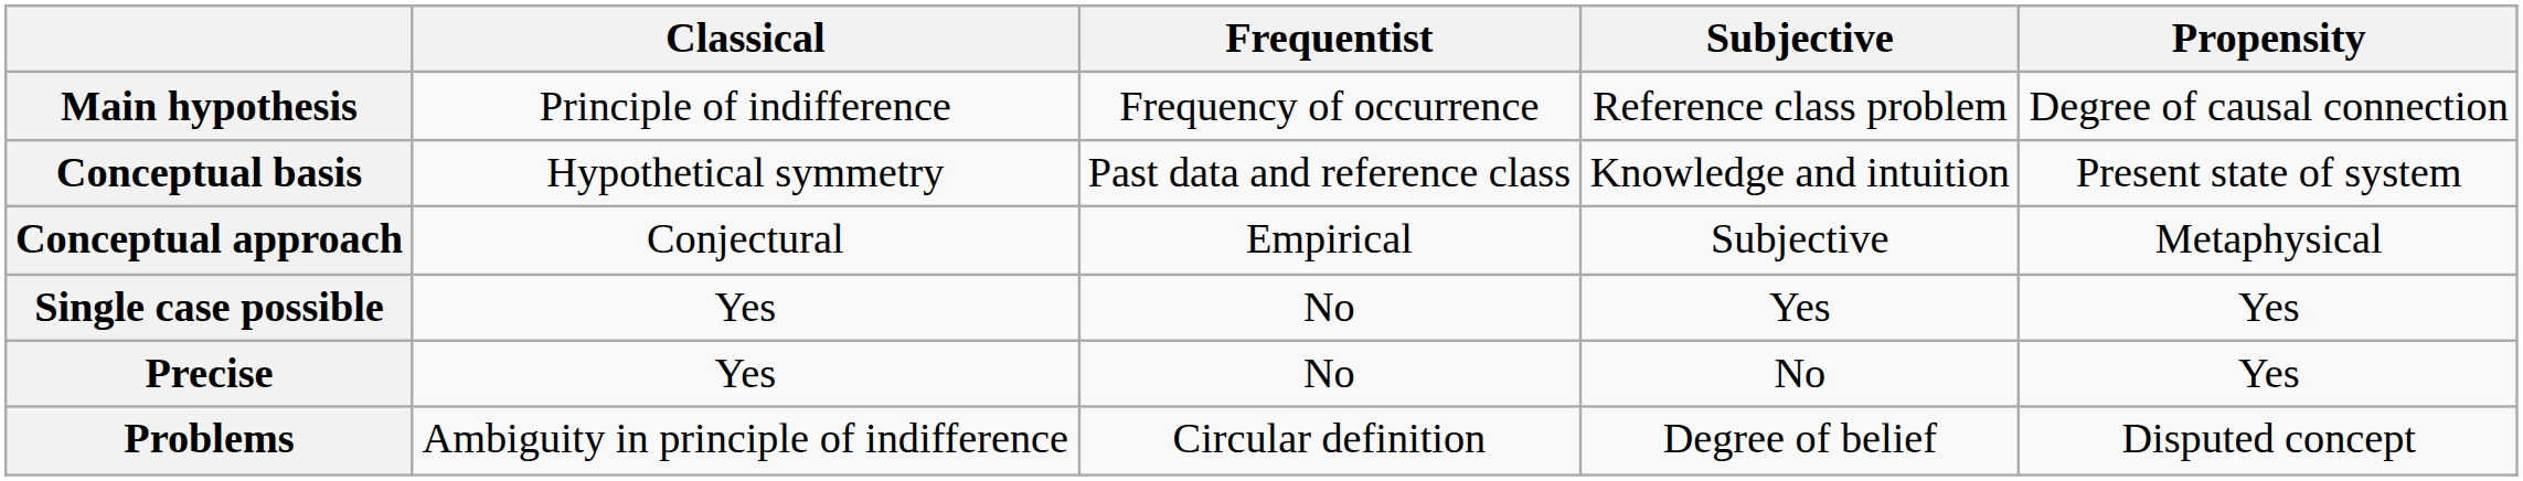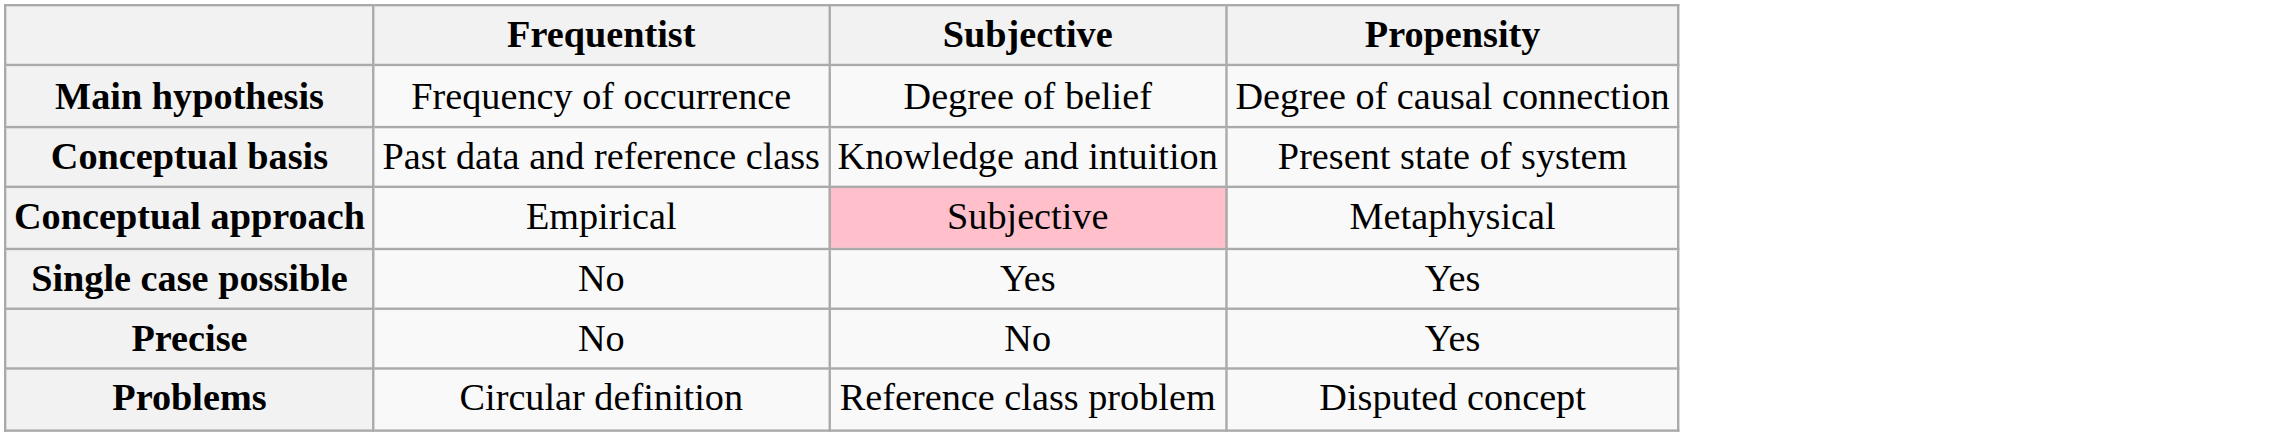- column: Classical | Principle of indifference | Hypothetical symmetry | Conjectural | Yes | Yes | Ambiguity in principle of indifference
Main hypothesis | Subjective: Reference class problem -> Degree of belief
Conceptual approach | Subjective: no background -> pink background
Problems | Subjective: Degree of belief -> Reference class problem
